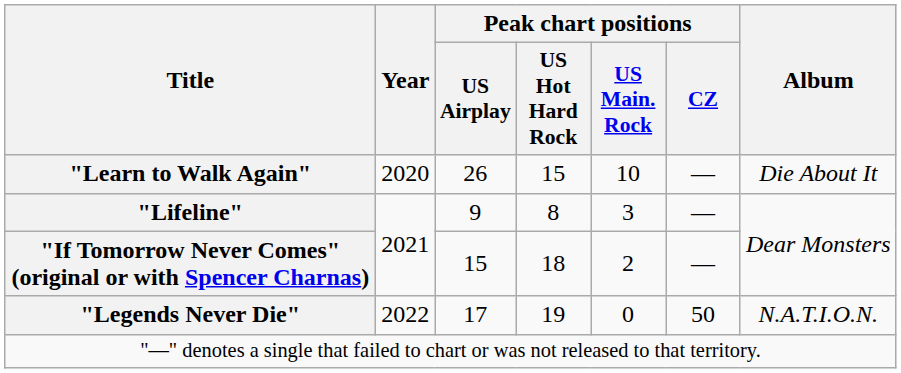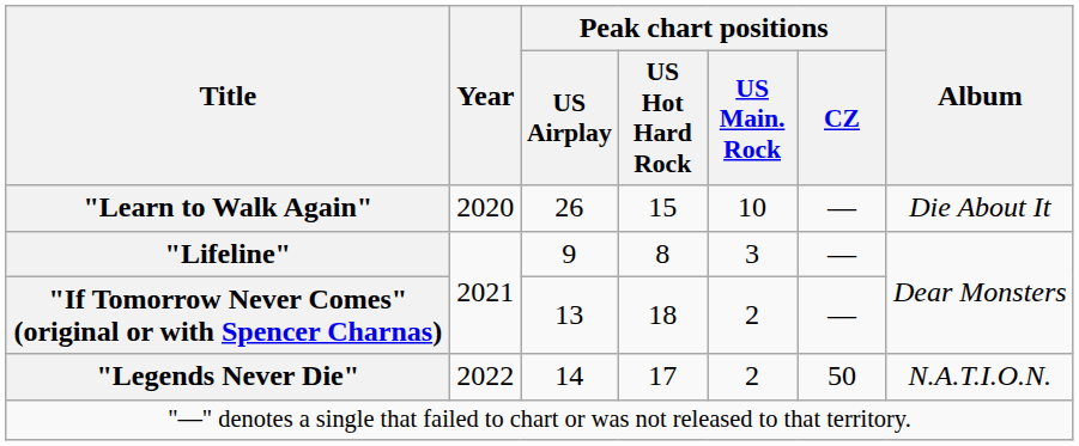"If Tomorrow Never Comes" (original or with Spencer Charnas) | Peak chart positions / US Airplay: 15 -> 13
"Legends Never Die" | Peak chart positions / US Airplay: 17 -> 14
"Legends Never Die" | Peak chart positions / US Hot Hard Rock: 19 -> 17
"Legends Never Die" | Peak chart positions / US Main. Rock: 0 -> 2
